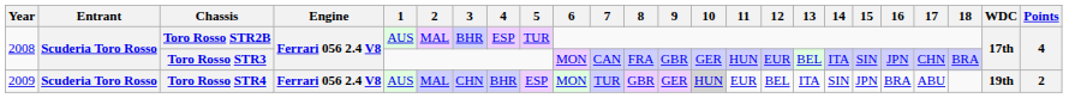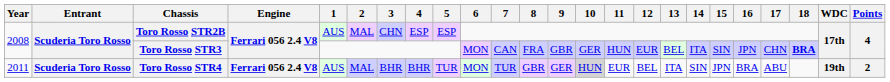Toro Rosso STR2B | 3: BHR -> CHN
Toro Rosso STR2B | 5: TUR -> ESP
Toro Rosso STR3 | 18: normal -> bold
Toro Rosso STR4 | Year: 2009 -> 2011
Toro Rosso STR4 | 3: CHN -> BHR
Toro Rosso STR4 | 5: ESP -> TUR
